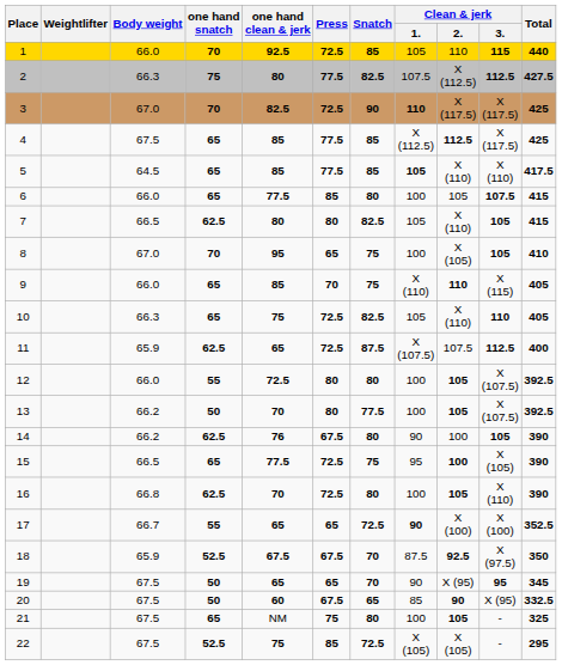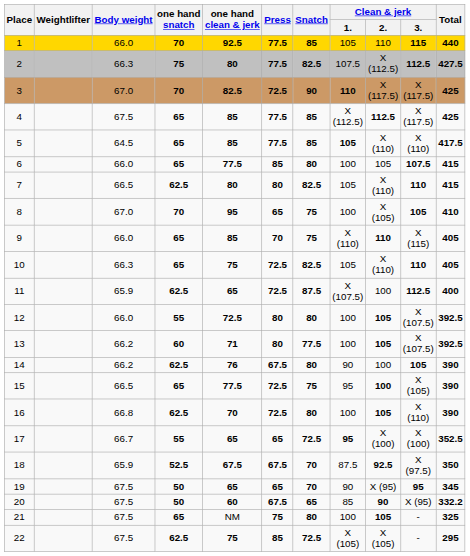1 | Press: 72.5 -> 77.5
7 | Clean & jerk / 3.: 105 -> 110
11 | Clean & jerk / 2.: 107.5 -> 100
13 | one hand snatch: 50 -> 60
13 | one hand clean & jerk: 70 -> 71
17 | Clean & jerk / 1.: 90 -> 95
20 | Total: 332.5 -> 332.2
22 | one hand snatch: 52.5 -> 62.5
